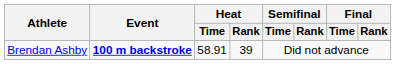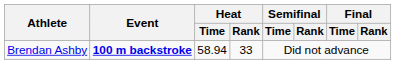Brendan Ashby | Heat / Time: 58.91 -> 58.94
Brendan Ashby | Heat / Rank: 39 -> 33
